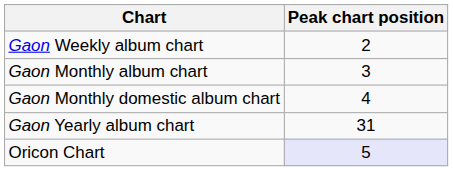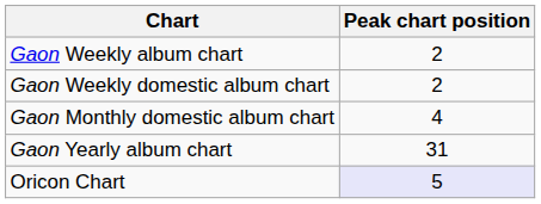+ row: Gaon Weekly domestic album chart | 2
- row: Gaon Monthly album chart | 3
